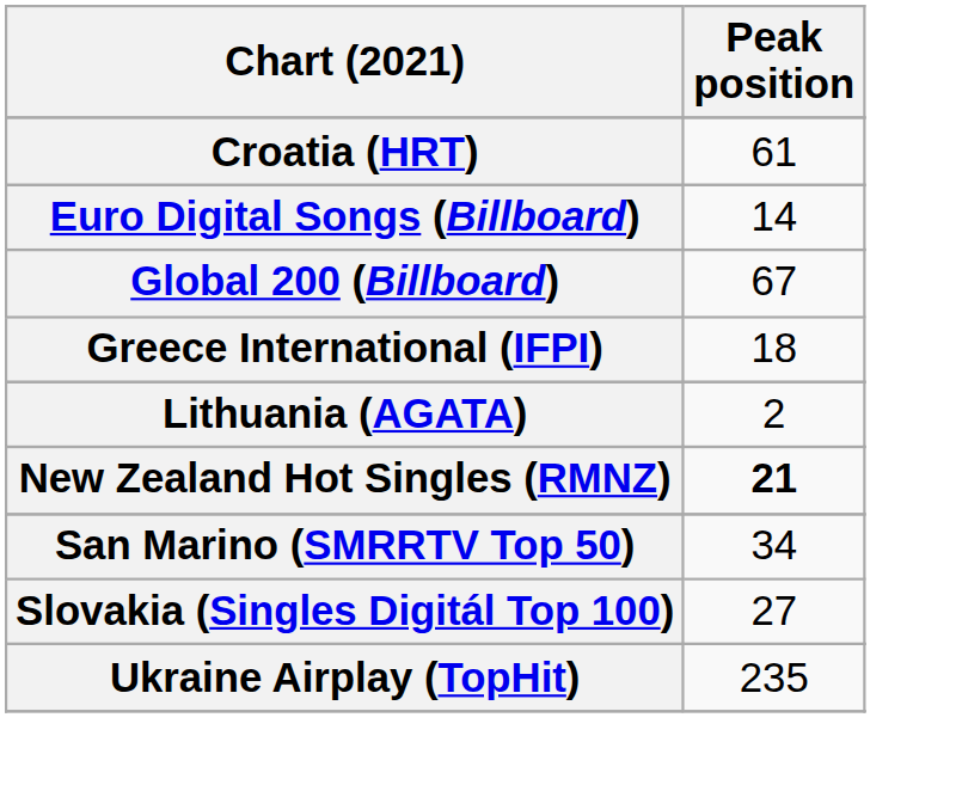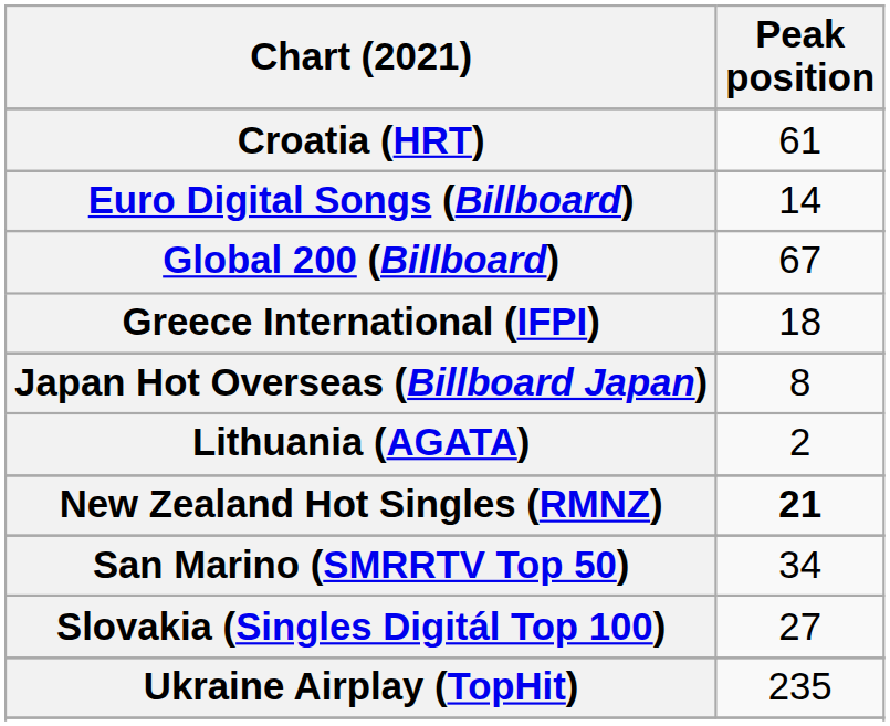+ row: Japan Hot Overseas (Billboard Japan) | 8
